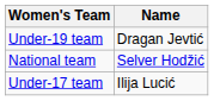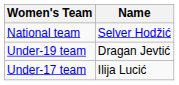rows swapped: National team <-> Under-19 team
